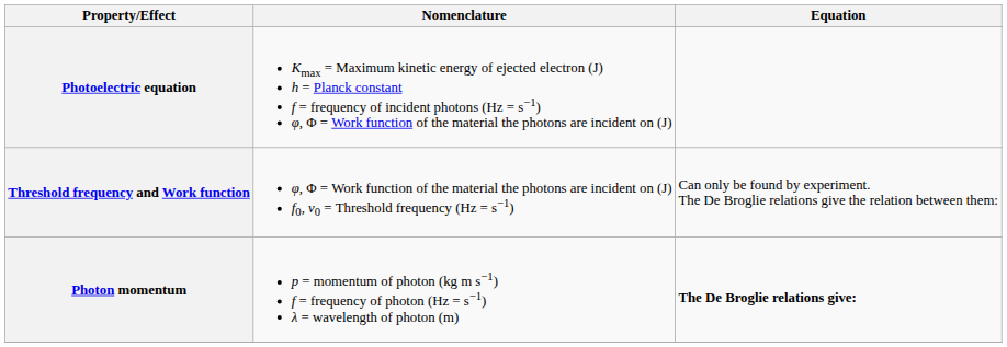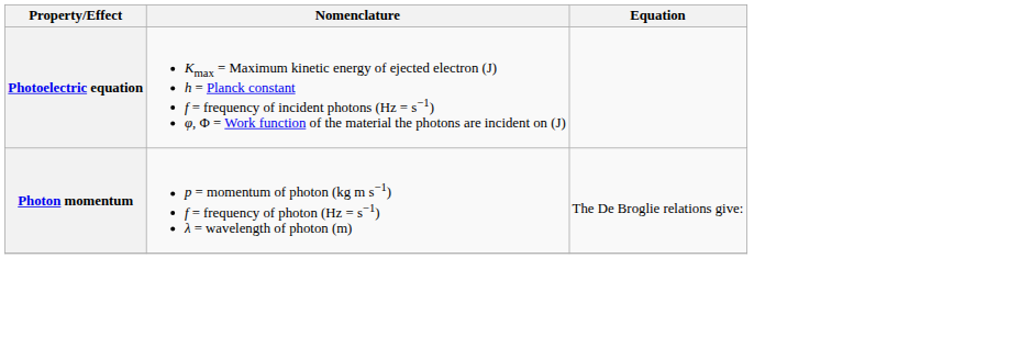- row: Threshold frequency and Work function | φ, Φ = Work function of the material the photons are incident on (J) f0, ν0 = Threshold frequency (Hz = s−1) | Can only be found by experiment. The De Broglie relations give the relation between them:
Photon momentum | Equation: bold -> normal
